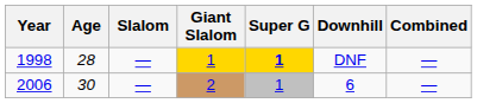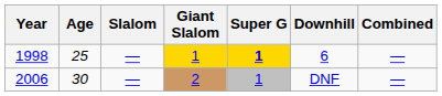1998 | Age: 28 -> 25
1998 | Downhill: DNF -> 6
2006 | Downhill: 6 -> DNF
